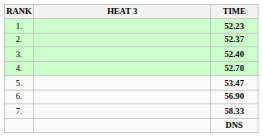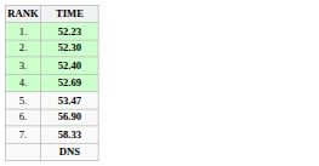- column: HEAT 3
2. | TIME: 52.37 -> 52.30
4. | TIME: 52.70 -> 52.69
